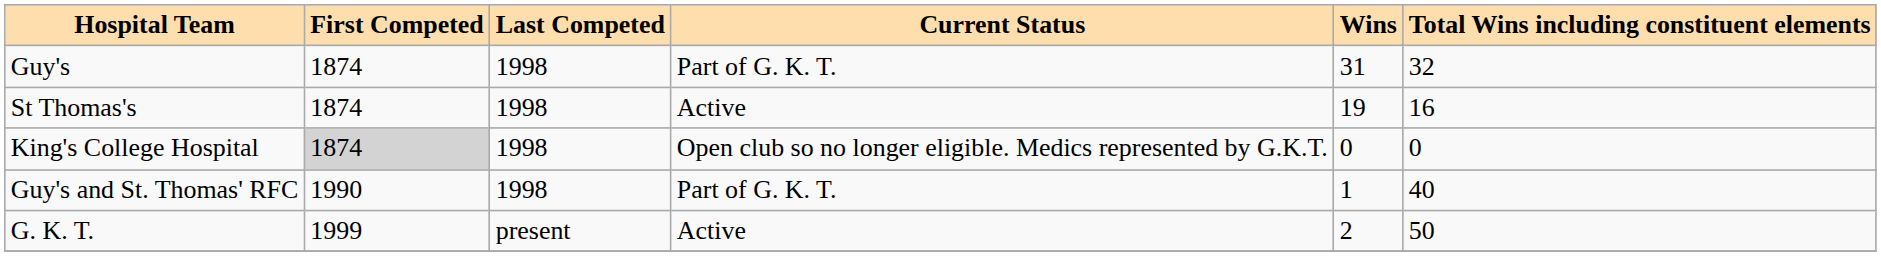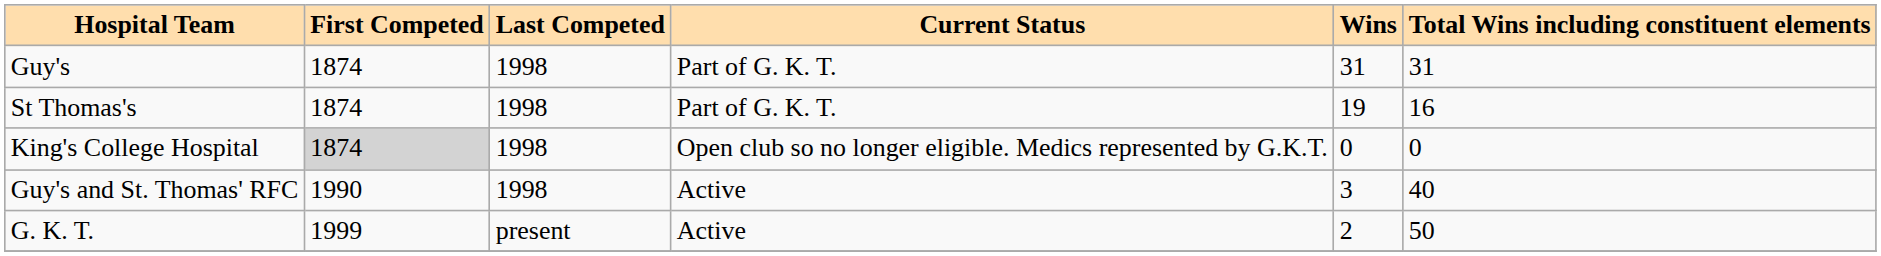Guy's | Total Wins including constituent elements: 32 -> 31
St Thomas's | Current Status: Active -> Part of G. K. T.
Guy's and St. Thomas' RFC | Current Status: Part of G. K. T. -> Active
Guy's and St. Thomas' RFC | Wins: 1 -> 3
